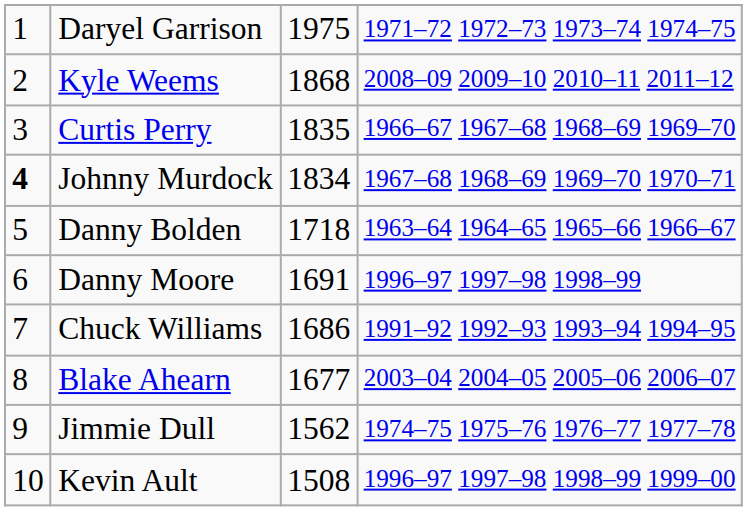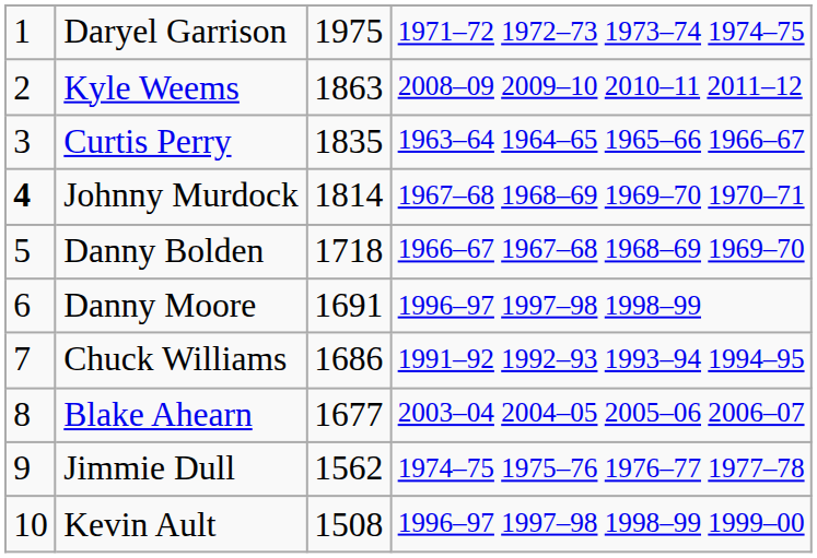Kyle Weems | column 3: 1868 -> 1863
Curtis Perry | column 4: 1966–67 1967–68 1968–69 1969–70 -> 1963–64 1964–65 1965–66 1966–67
Johnny Murdock | column 3: 1834 -> 1814
Danny Bolden | column 4: 1963–64 1964–65 1965–66 1966–67 -> 1966–67 1967–68 1968–69 1969–70
